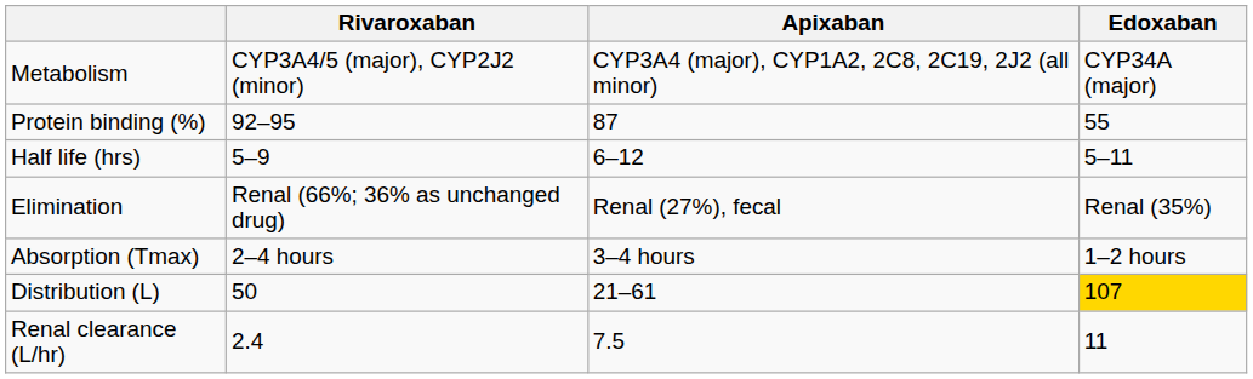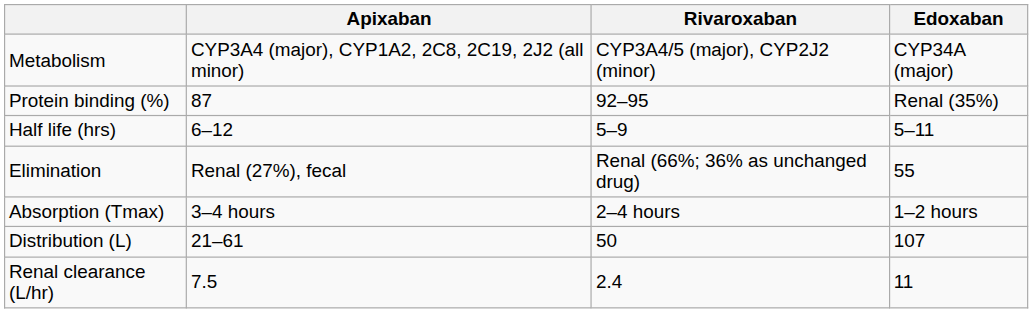columns swapped: Rivaroxaban <-> Apixaban
Protein binding (%) | Edoxaban: 55 -> Renal (35%)
Elimination | Edoxaban: Renal (35%) -> 55
Distribution (L) | Edoxaban: gold background -> no background
